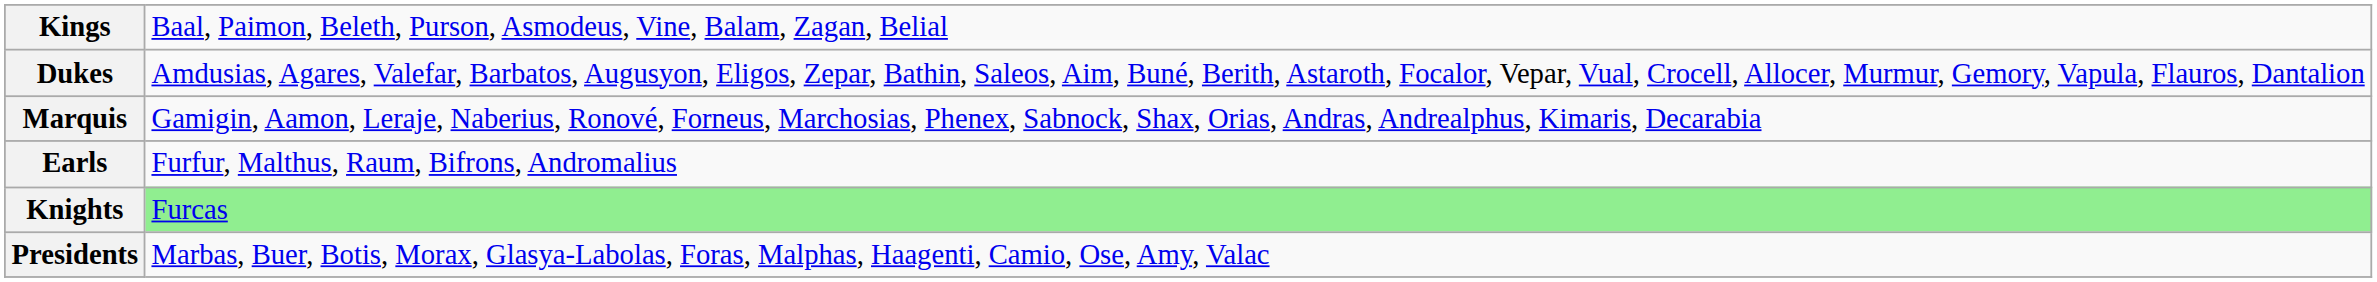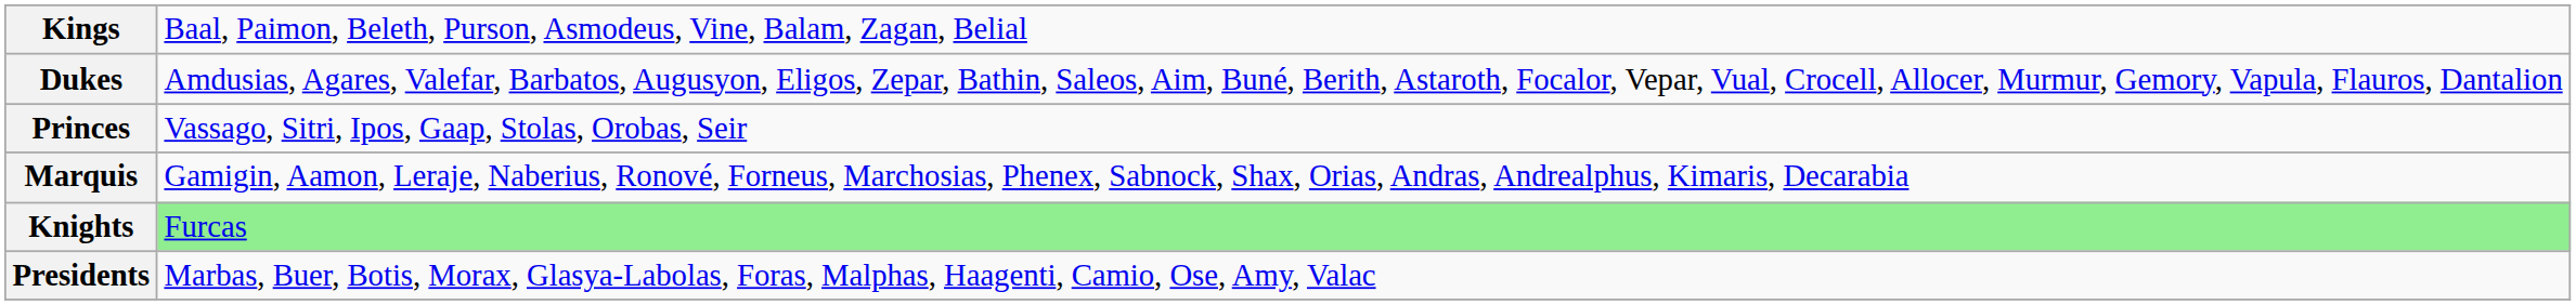+ row: Princes | Vassago, Sitri, Ipos, Gaap, Stolas, Orobas, Seir
- row: Earls | Furfur, Malthus, Raum, Bifrons, Andromalius
